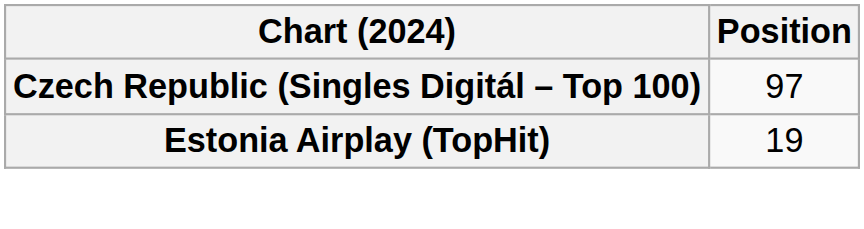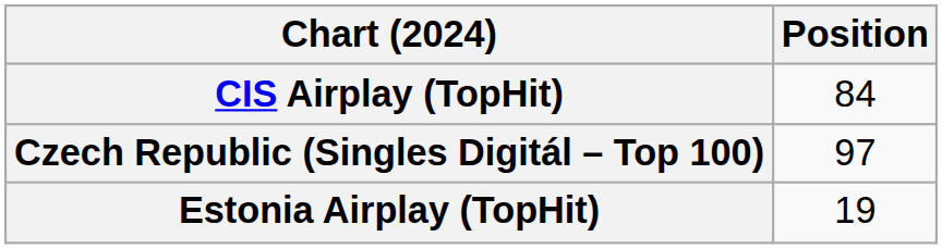+ row: CIS Airplay (TopHit) | 84
